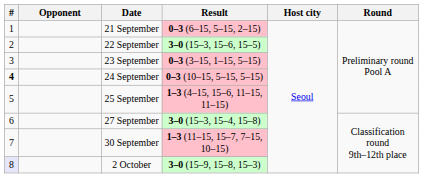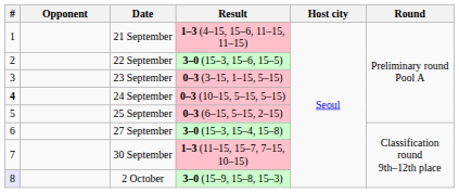21 September | Result: 0–3 (6–15, 5–15, 2–15) -> 1–3 (4–15, 15–6, 11–15, 11–15)
25 September | Result: 1–3 (4–15, 15–6, 11–15, 11–15) -> 0–3 (6–15, 5–15, 2–15)
